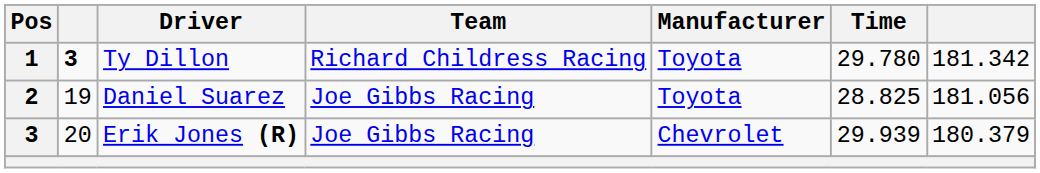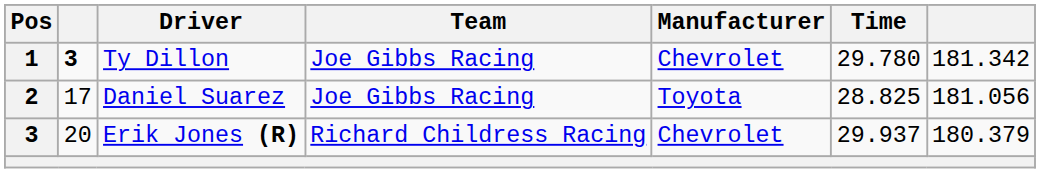Ty Dillon | Team: Richard Childress Racing -> Joe Gibbs Racing
Ty Dillon | Manufacturer: Toyota -> Chevrolet
Daniel Suarez | column 2: 19 -> 17
Erik Jones (R) | Team: Joe Gibbs Racing -> Richard Childress Racing
Erik Jones (R) | Time: 29.939 -> 29.937
